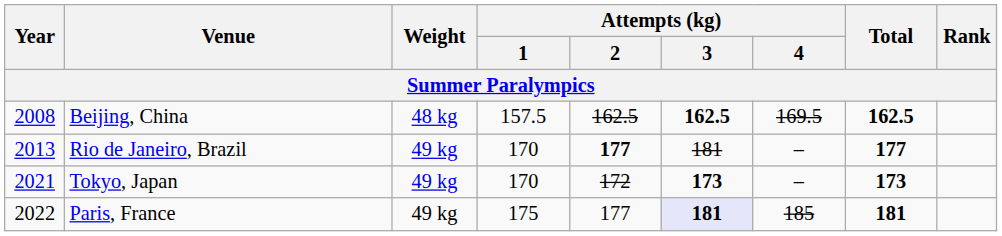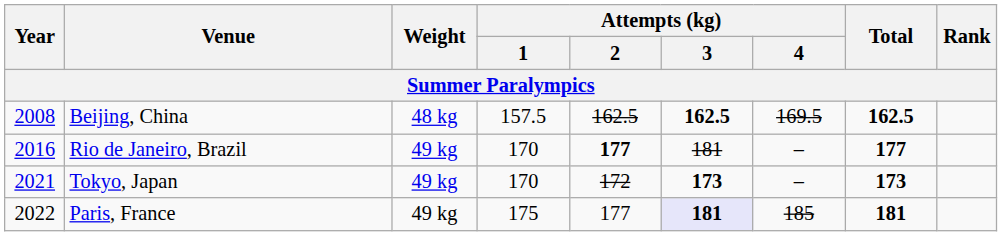Rio de Janeiro, Brazil | Year: 2013 -> 2016
